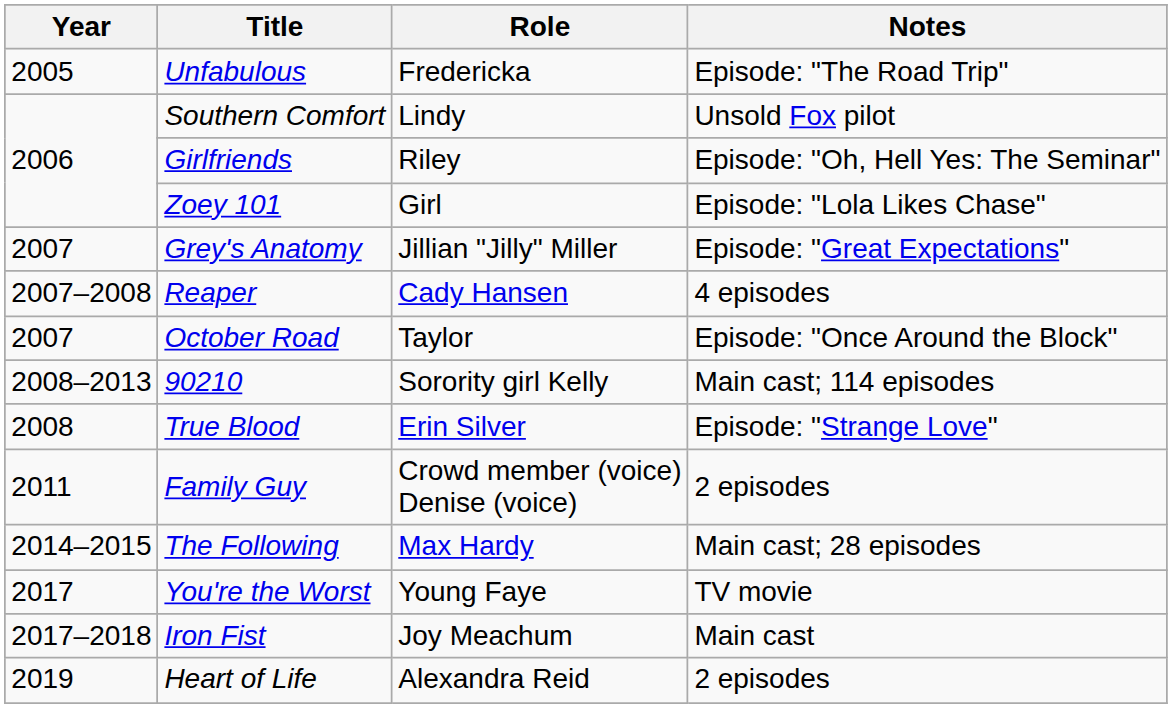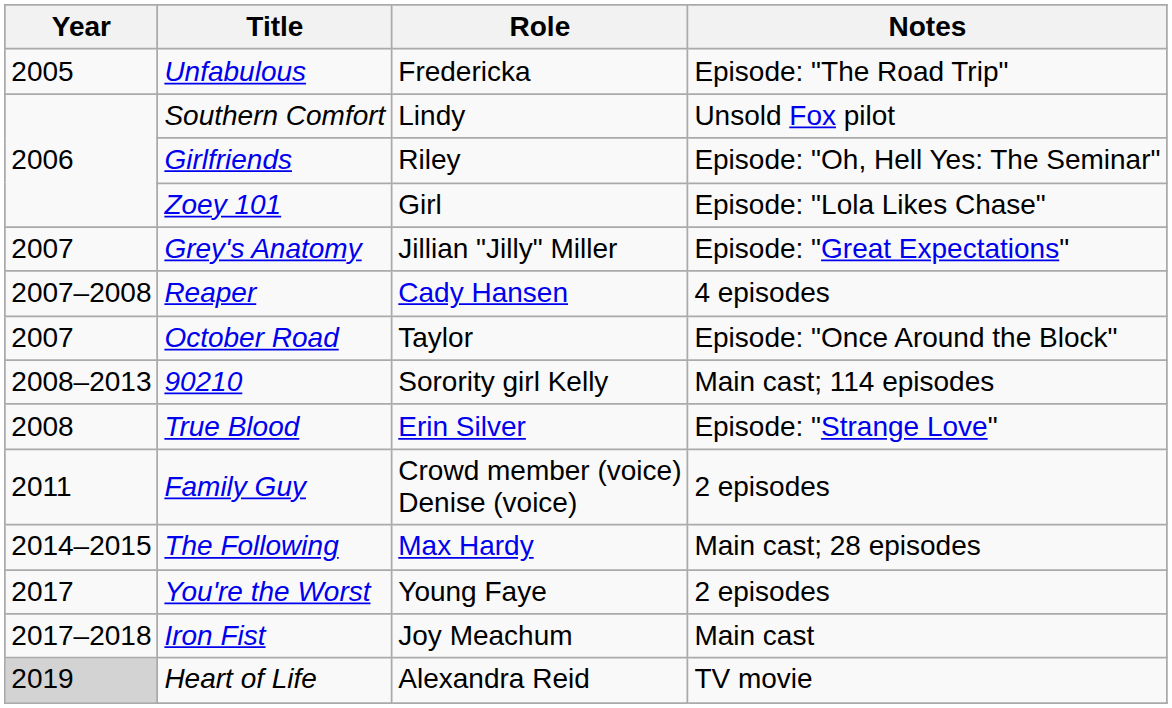You're the Worst | Notes: TV movie -> 2 episodes
Heart of Life | Year: no background -> lightgrey background
Heart of Life | Notes: 2 episodes -> TV movie
